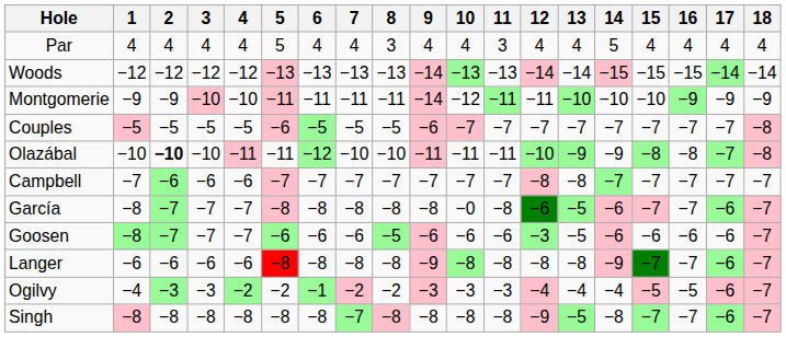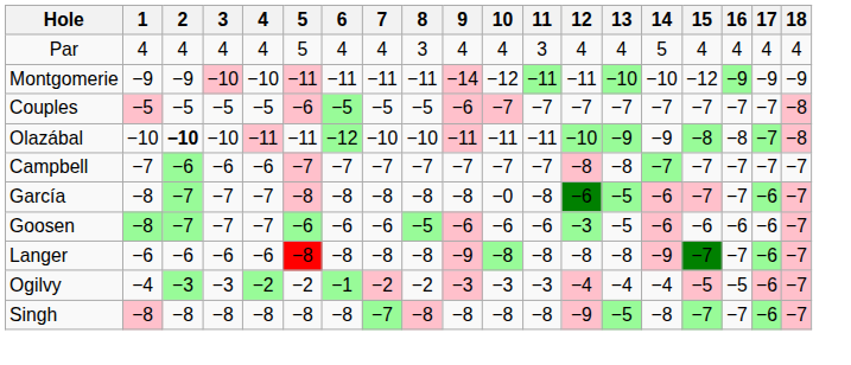- row: Woods | −12 | −12 | −12 | −12 | −13 | −13 | −13 | −13 | −14 | −13 | −13 | −14 | −14 | −15 | −15 | −15 | −14 | −14
Montgomerie | 15: −10 -> −12
